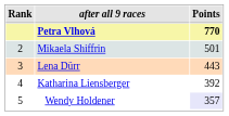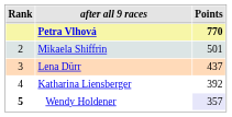Lena Dürr | Points: 443 -> 437
Wendy Holdener | Rank: normal -> bold
